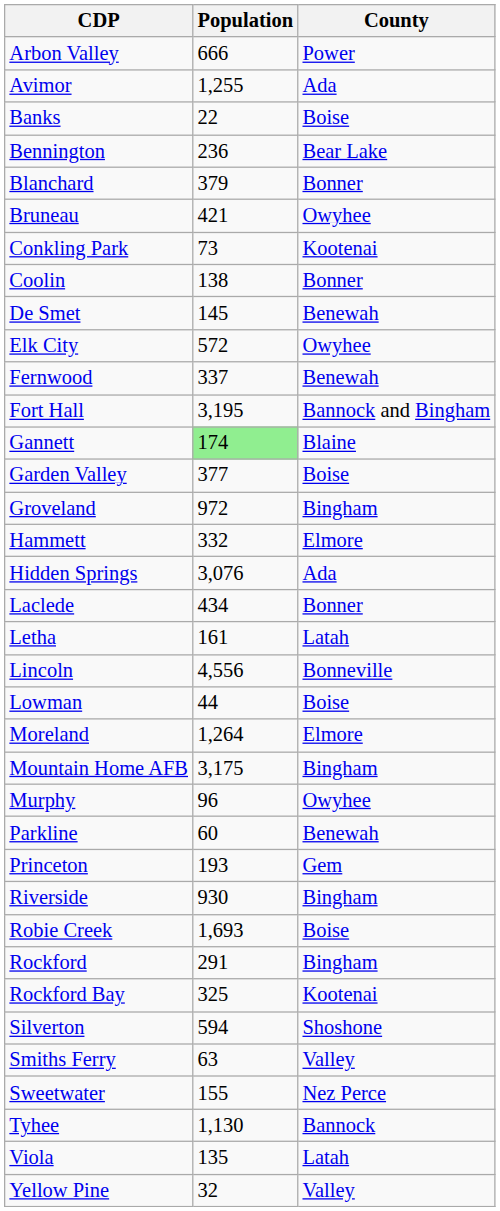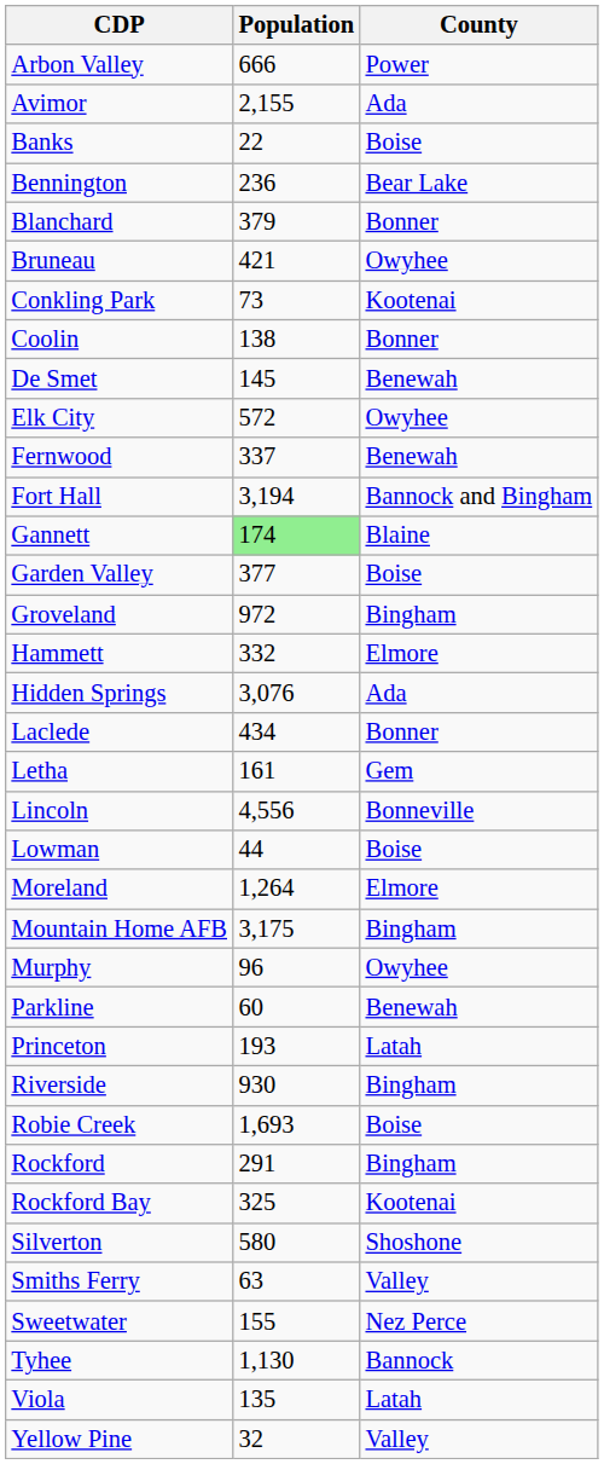Avimor | Population: 1,255 -> 2,155
Fort Hall | Population: 3,195 -> 3,194
Letha | County: Latah -> Gem
Princeton | County: Gem -> Latah
Silverton | Population: 594 -> 580
